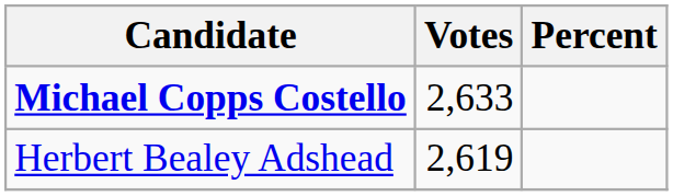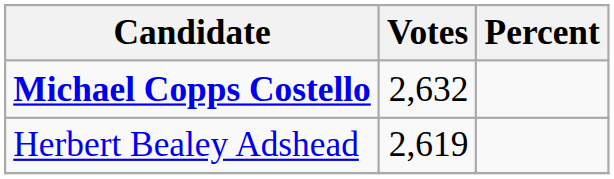Michael Copps Costello | Votes: 2,633 -> 2,632
